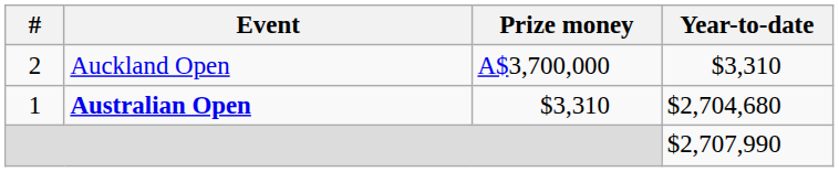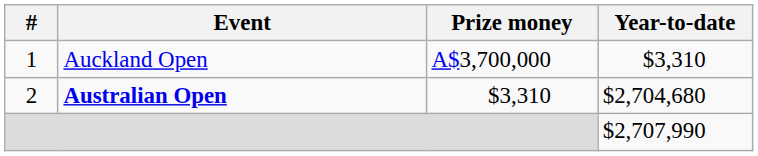Auckland Open | #: 2 -> 1
Australian Open | #: 1 -> 2
